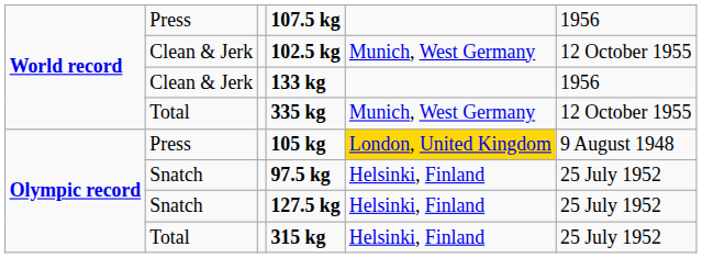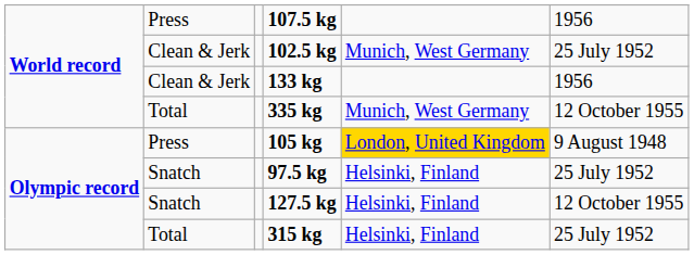102.5 kg | column 6: 12 October 1955 -> 25 July 1952
127.5 kg | column 6: 25 July 1952 -> 12 October 1955
